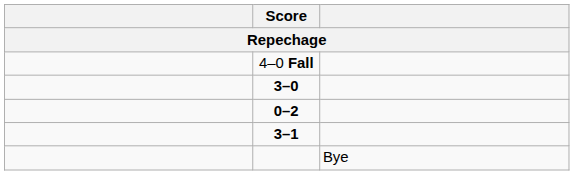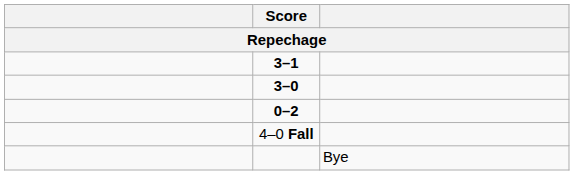rows swapped: 4–0 Fall <-> 3–1
